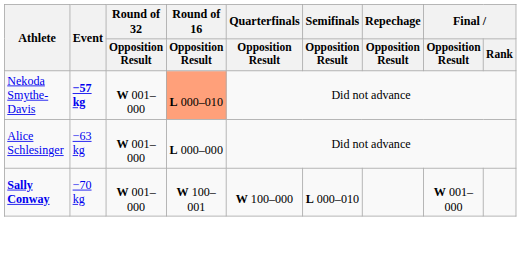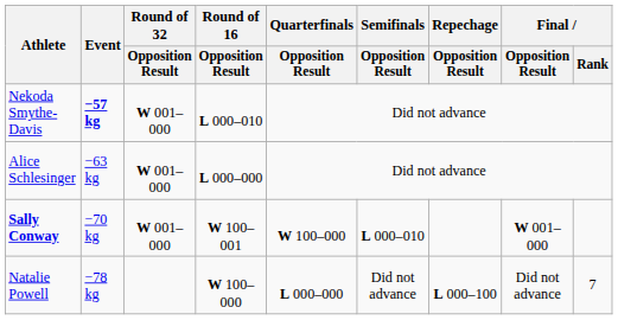Nekoda Smythe-Davis | Round of 16 / Opposition Result: lightsalmon background -> no background
+ row: Natalie Powell | −78 kg | W 100–000 | L 000–000 | Did not advance | L 000–100 | Did not advance | 7
